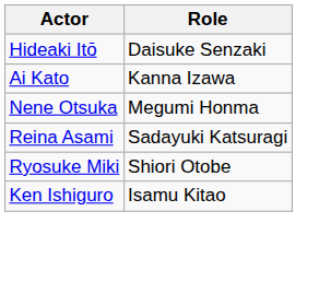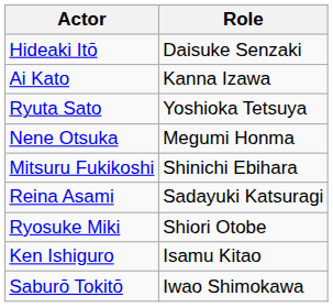+ row: Ryuta Sato | Yoshioka Tetsuya
+ row: Mitsuru Fukikoshi | Shinichi Ebihara
+ row: Saburō Tokitō | Iwao Shimokawa
